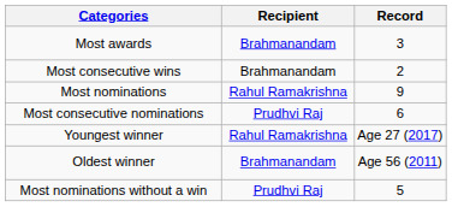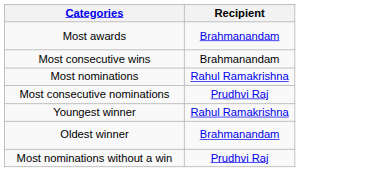- column: Record | 3 | 2 | 9 | 6 | Age 27 (2017) | Age 56 (2011) | 5
